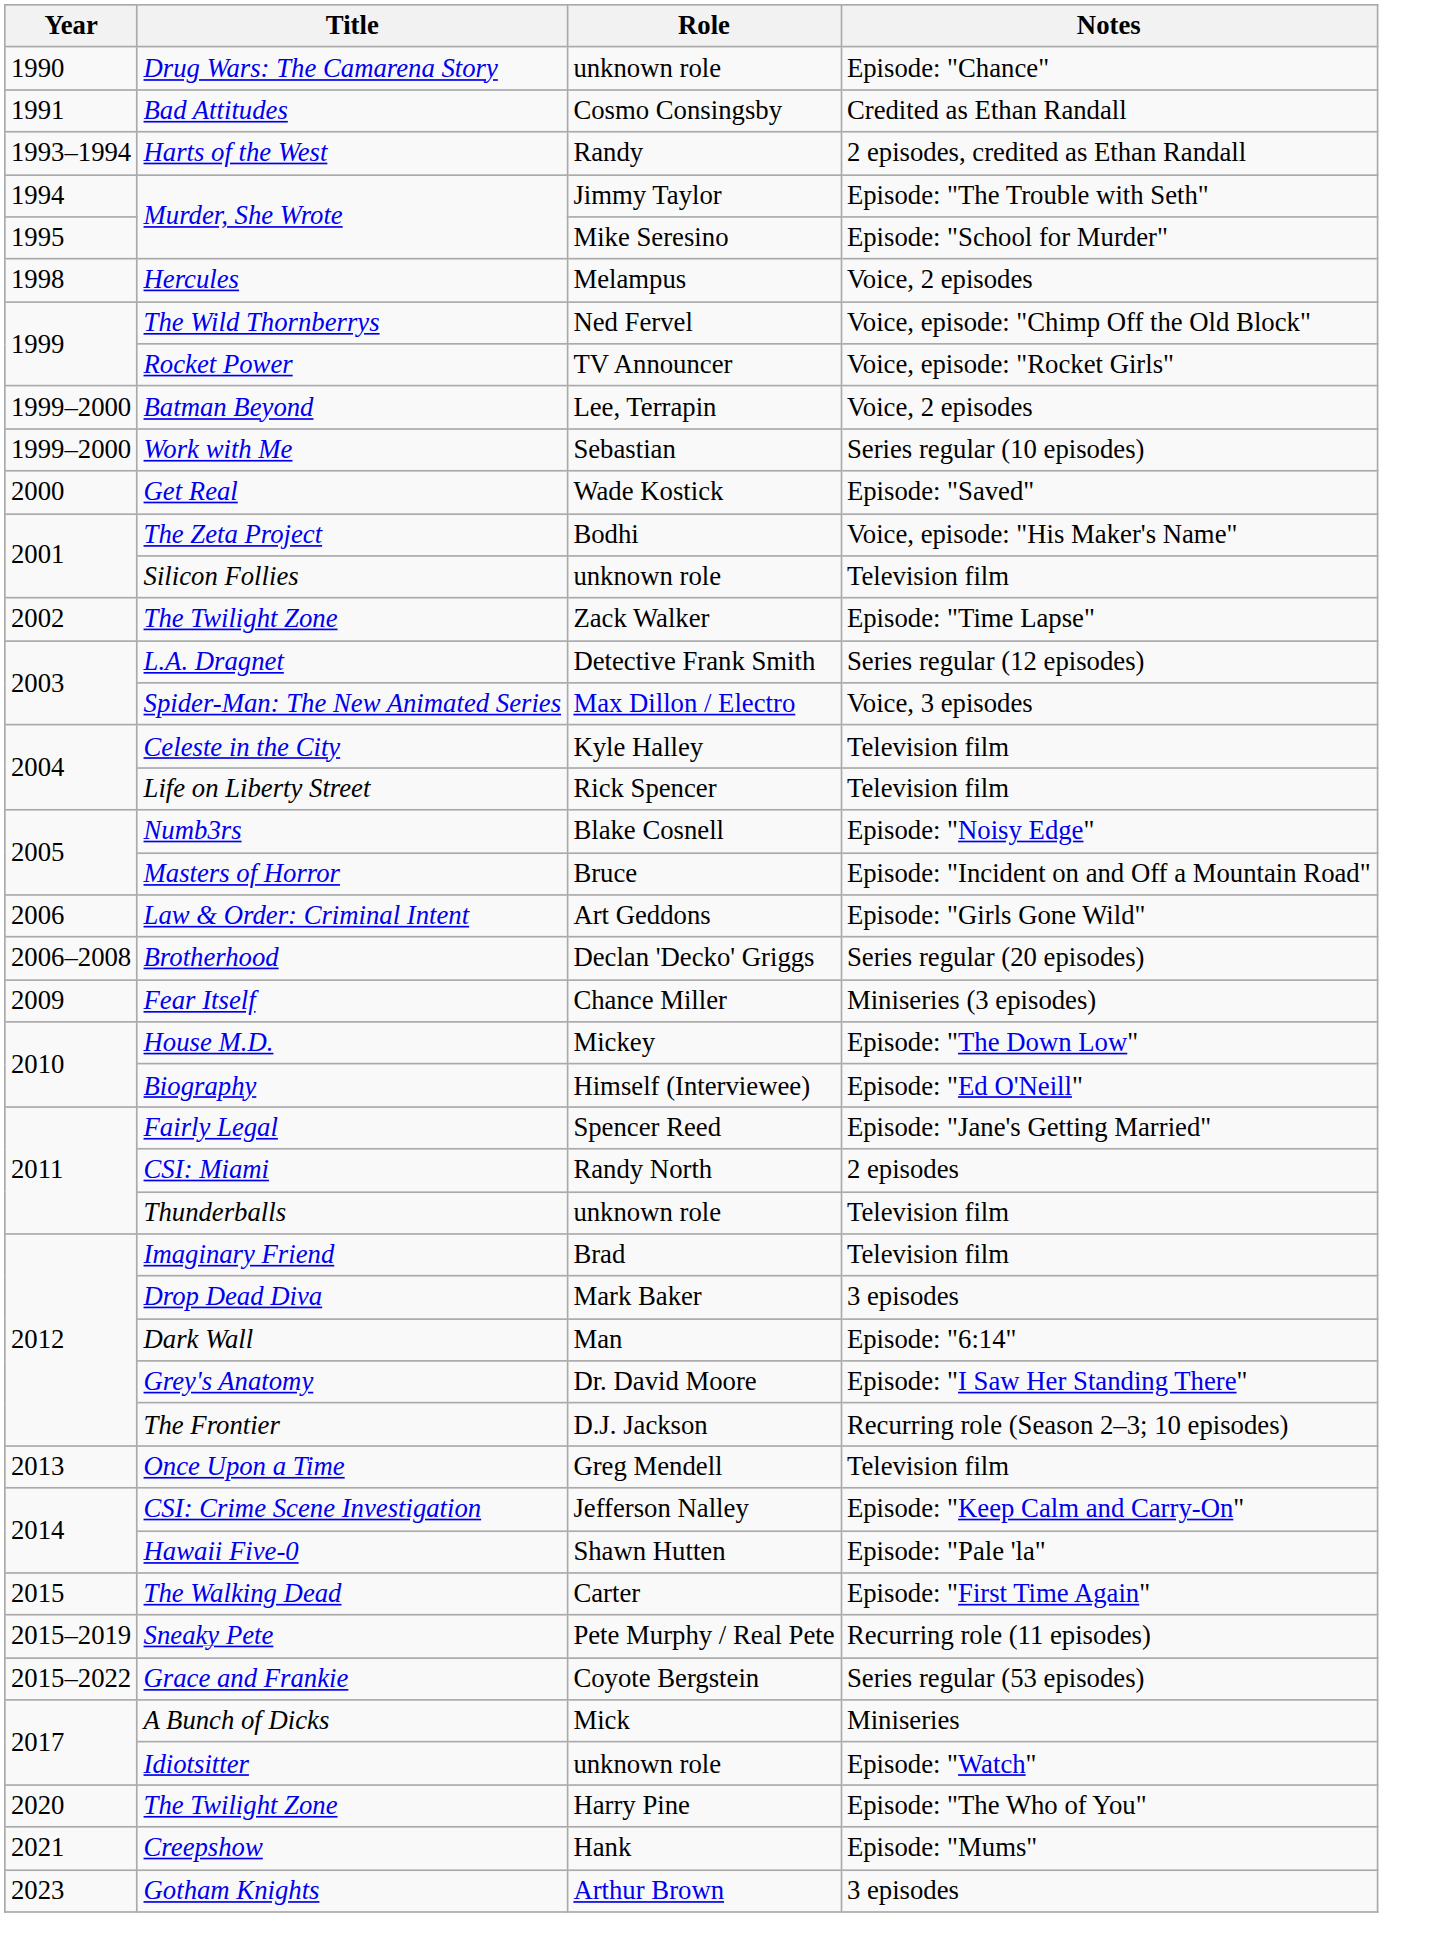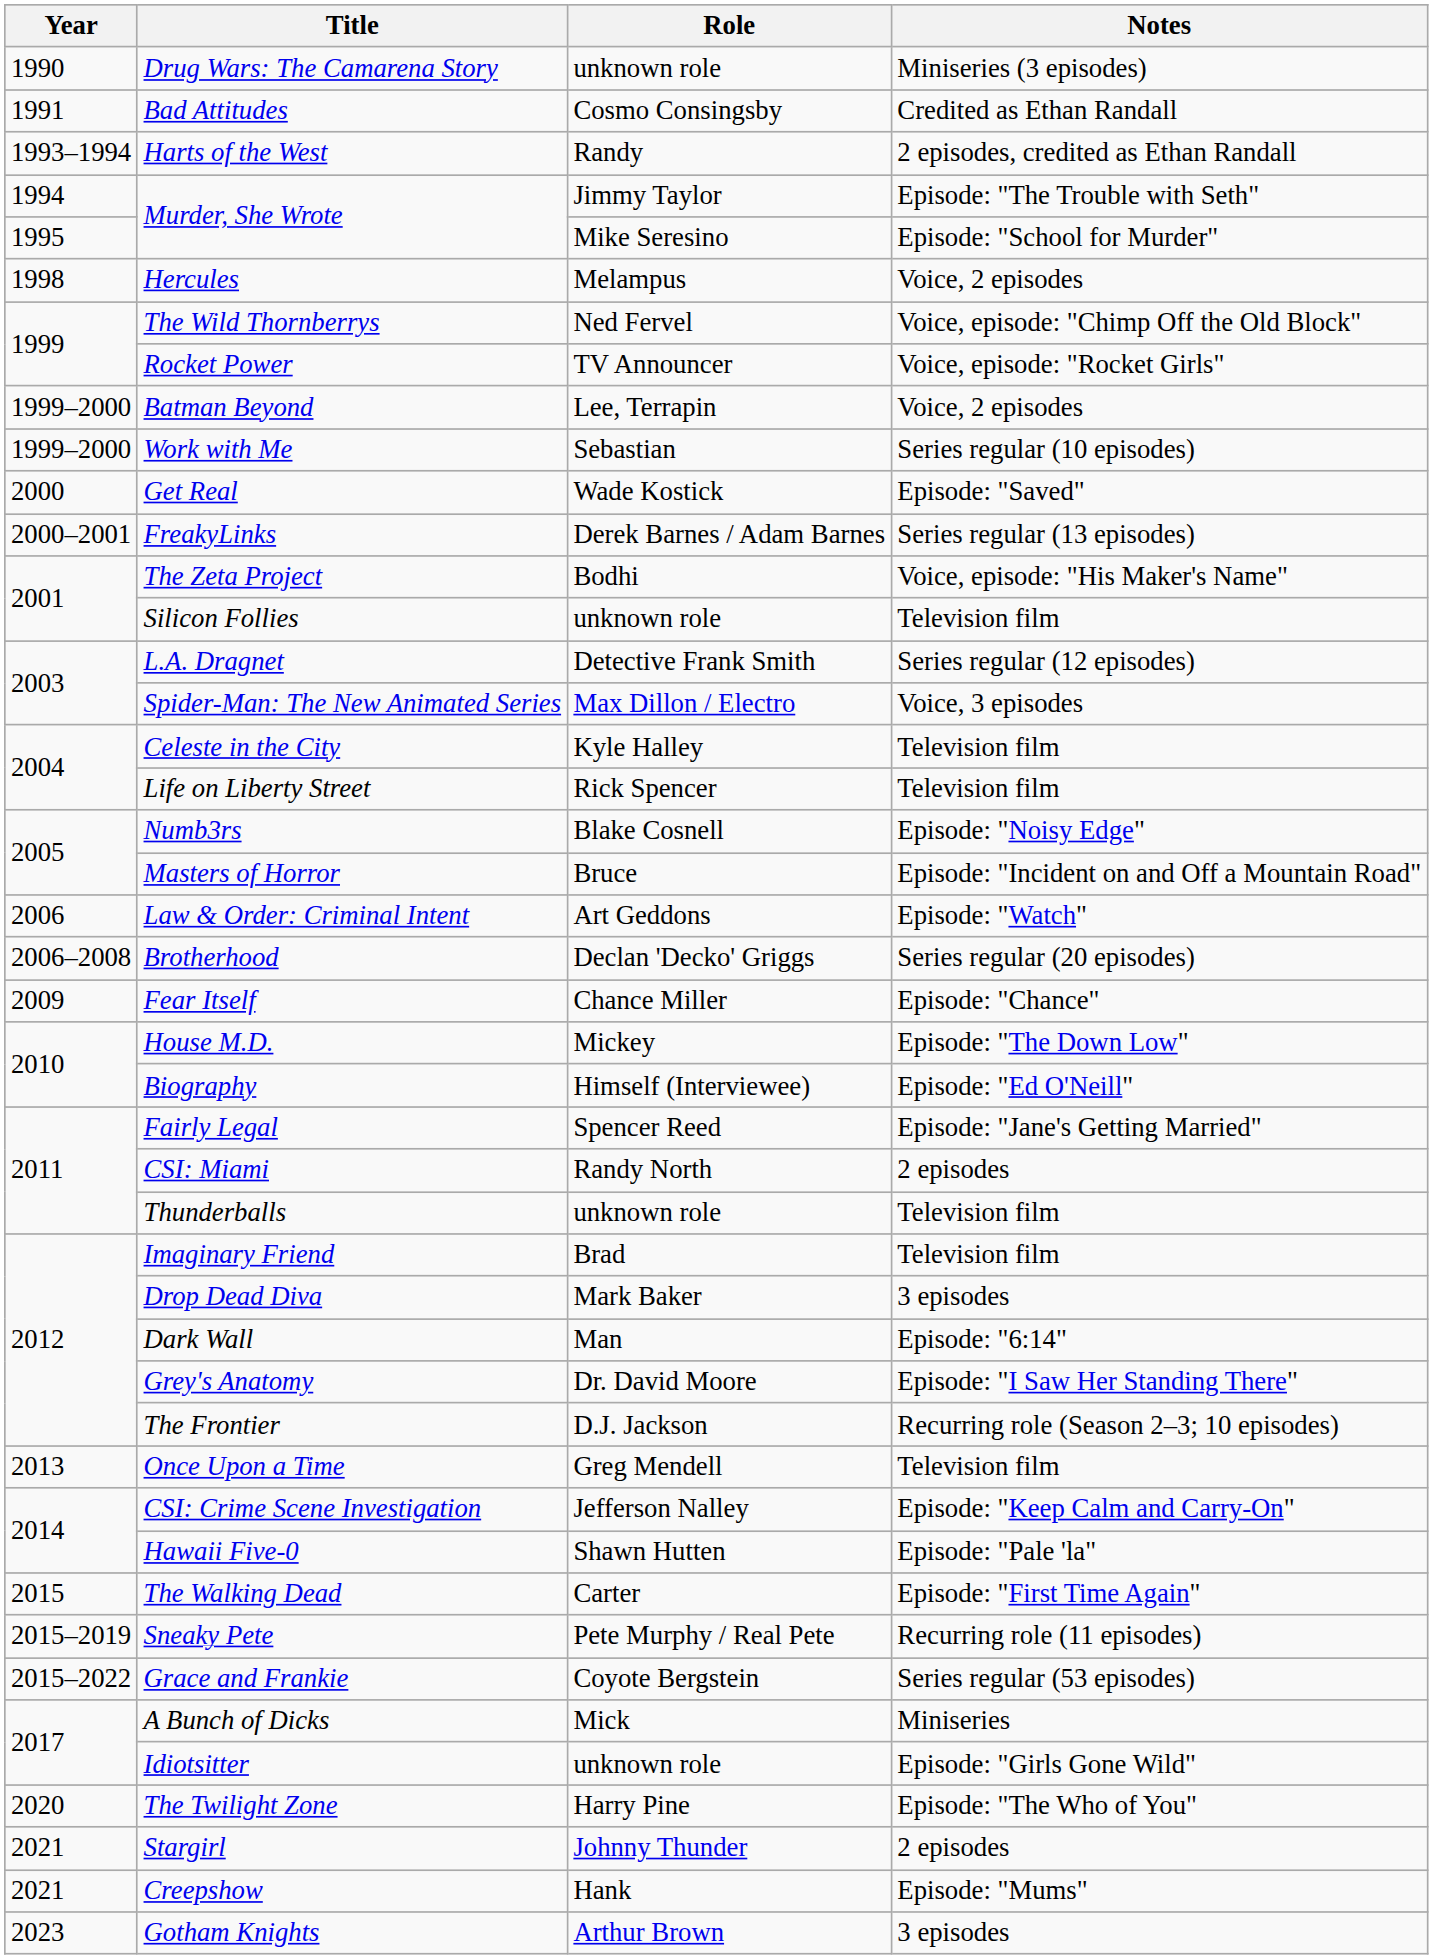Drug Wars: The Camarena Story | Notes: Episode: "Chance" -> Miniseries (3 episodes)
+ row: 2000–2001 | FreakyLinks | Derek Barnes / Adam Barnes | Series regular (13 episodes)
- row: 2002 | The Twilight Zone | Zack Walker | Episode: "Time Lapse"
Law & Order: Criminal Intent | Notes: Episode: "Girls Gone Wild" -> Episode: "Watch"
Fear Itself | Notes: Miniseries (3 episodes) -> Episode: "Chance"
Idiotsitter | Notes: Episode: "Watch" -> Episode: "Girls Gone Wild"
+ row: 2021 | Stargirl | Johnny Thunder | 2 episodes
